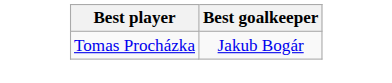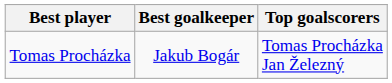+ column: Top goalscorers | Tomas Procházka Jan Železný
